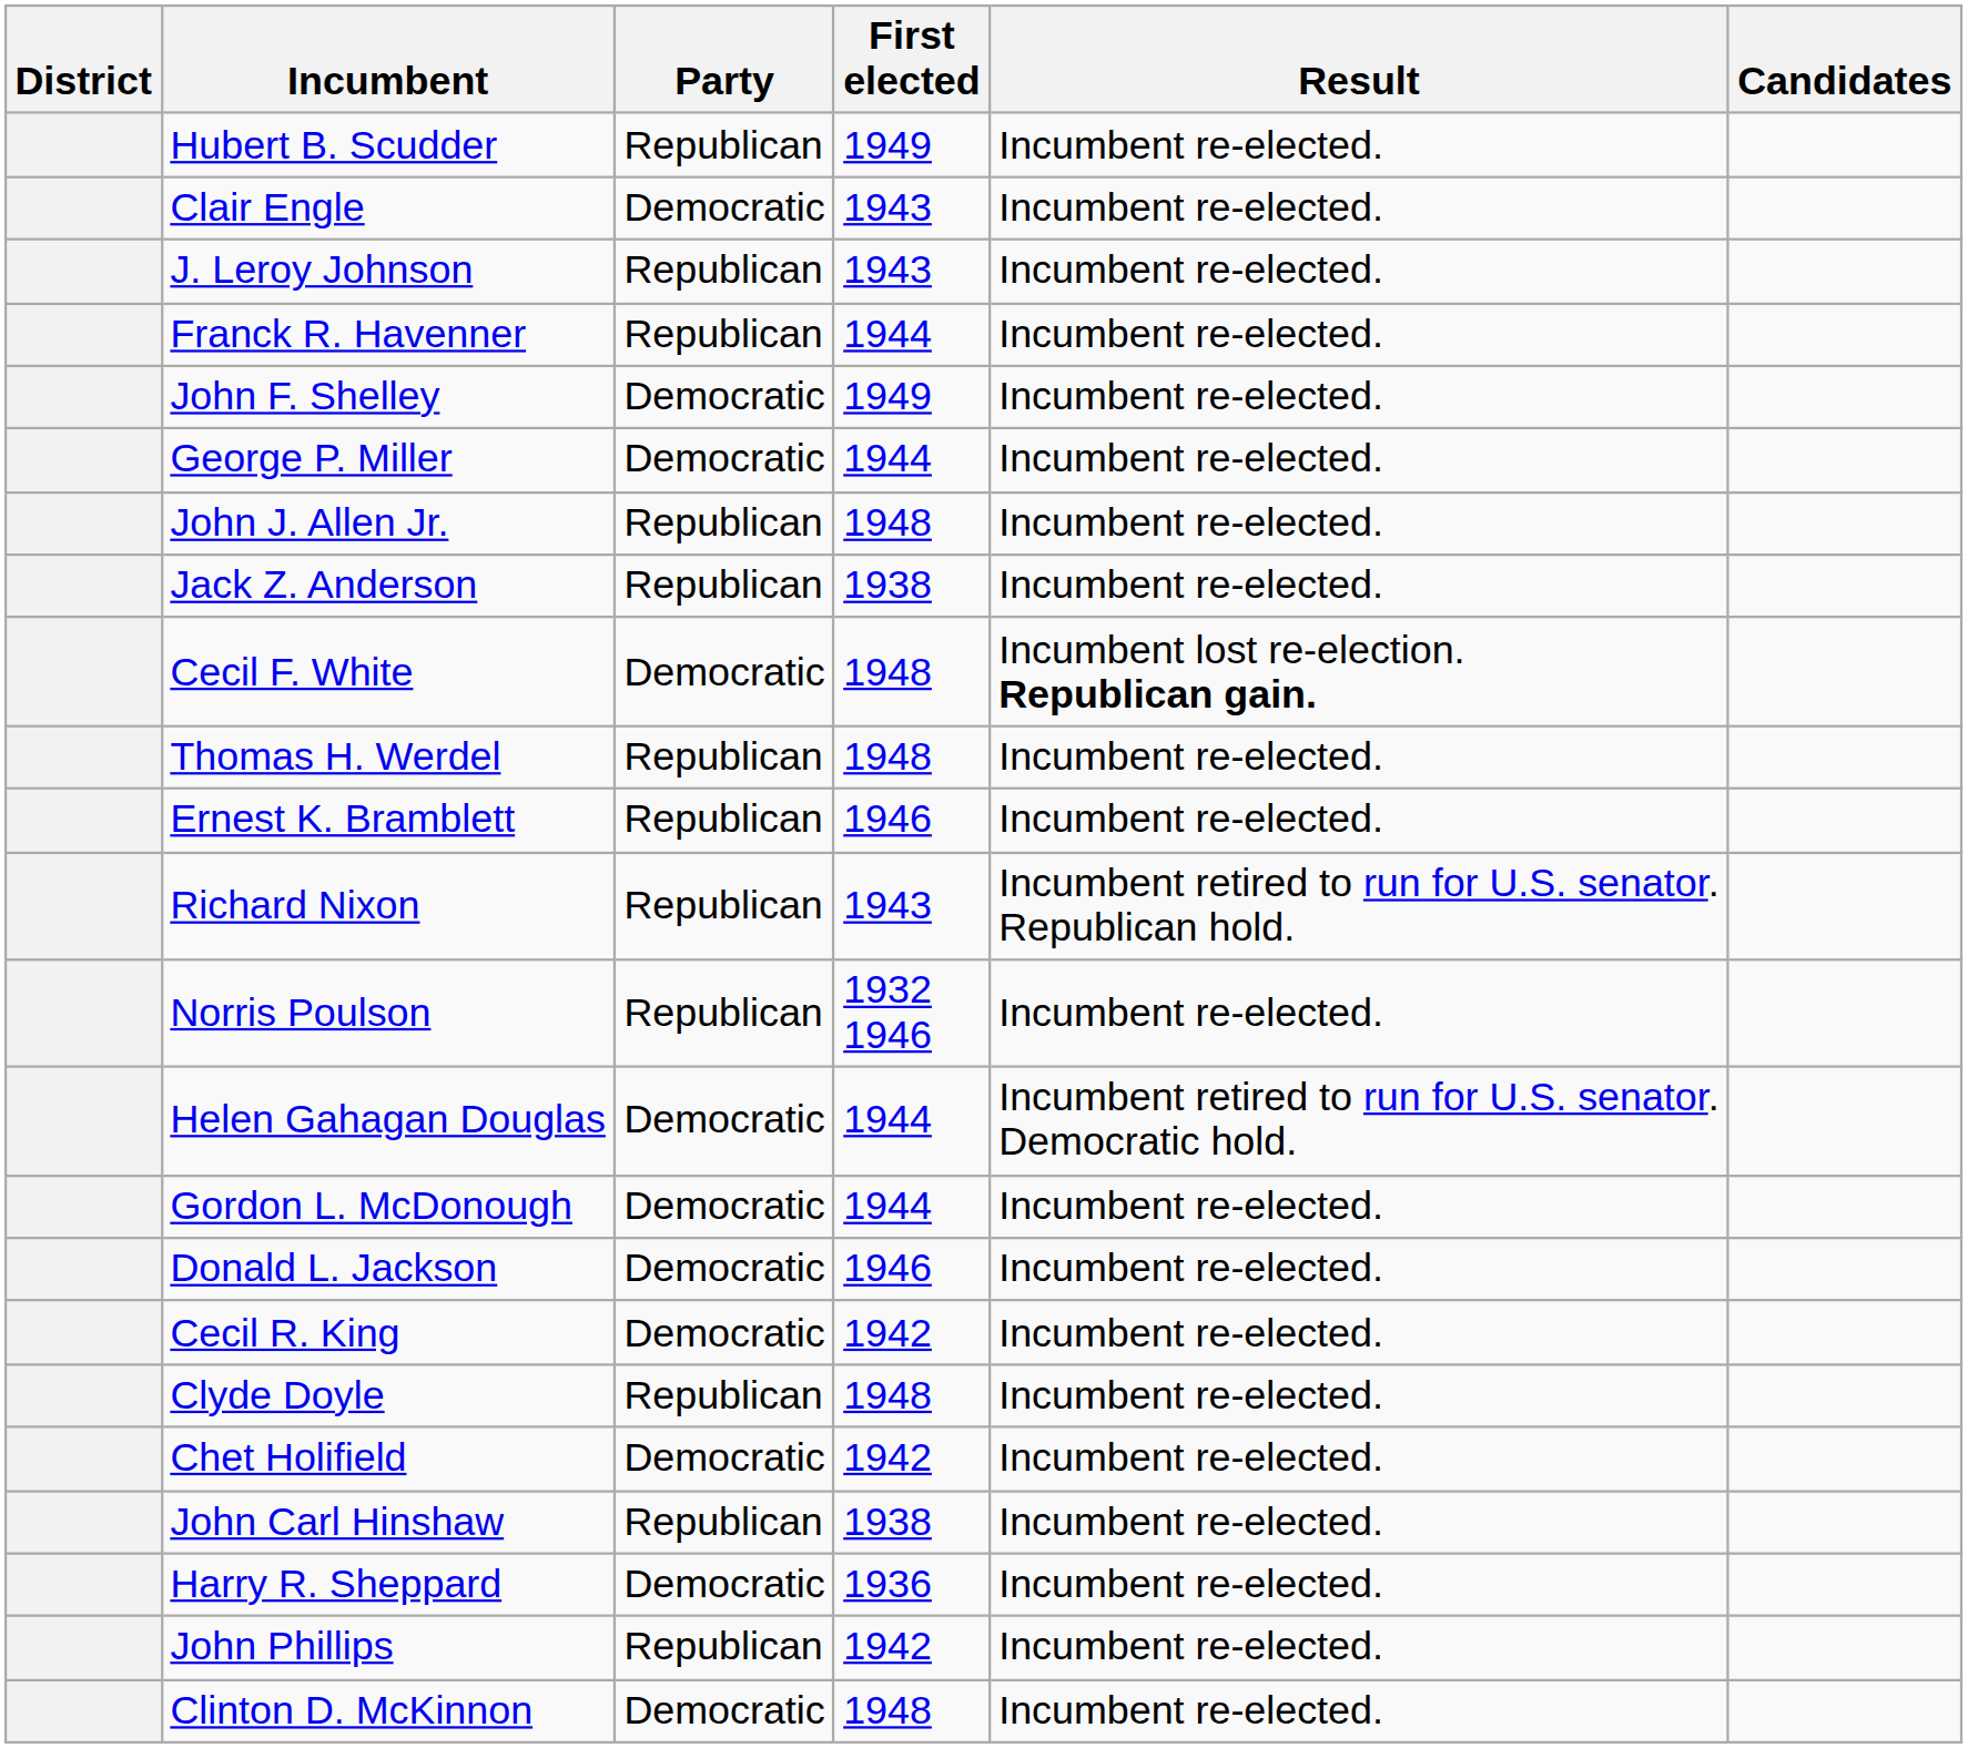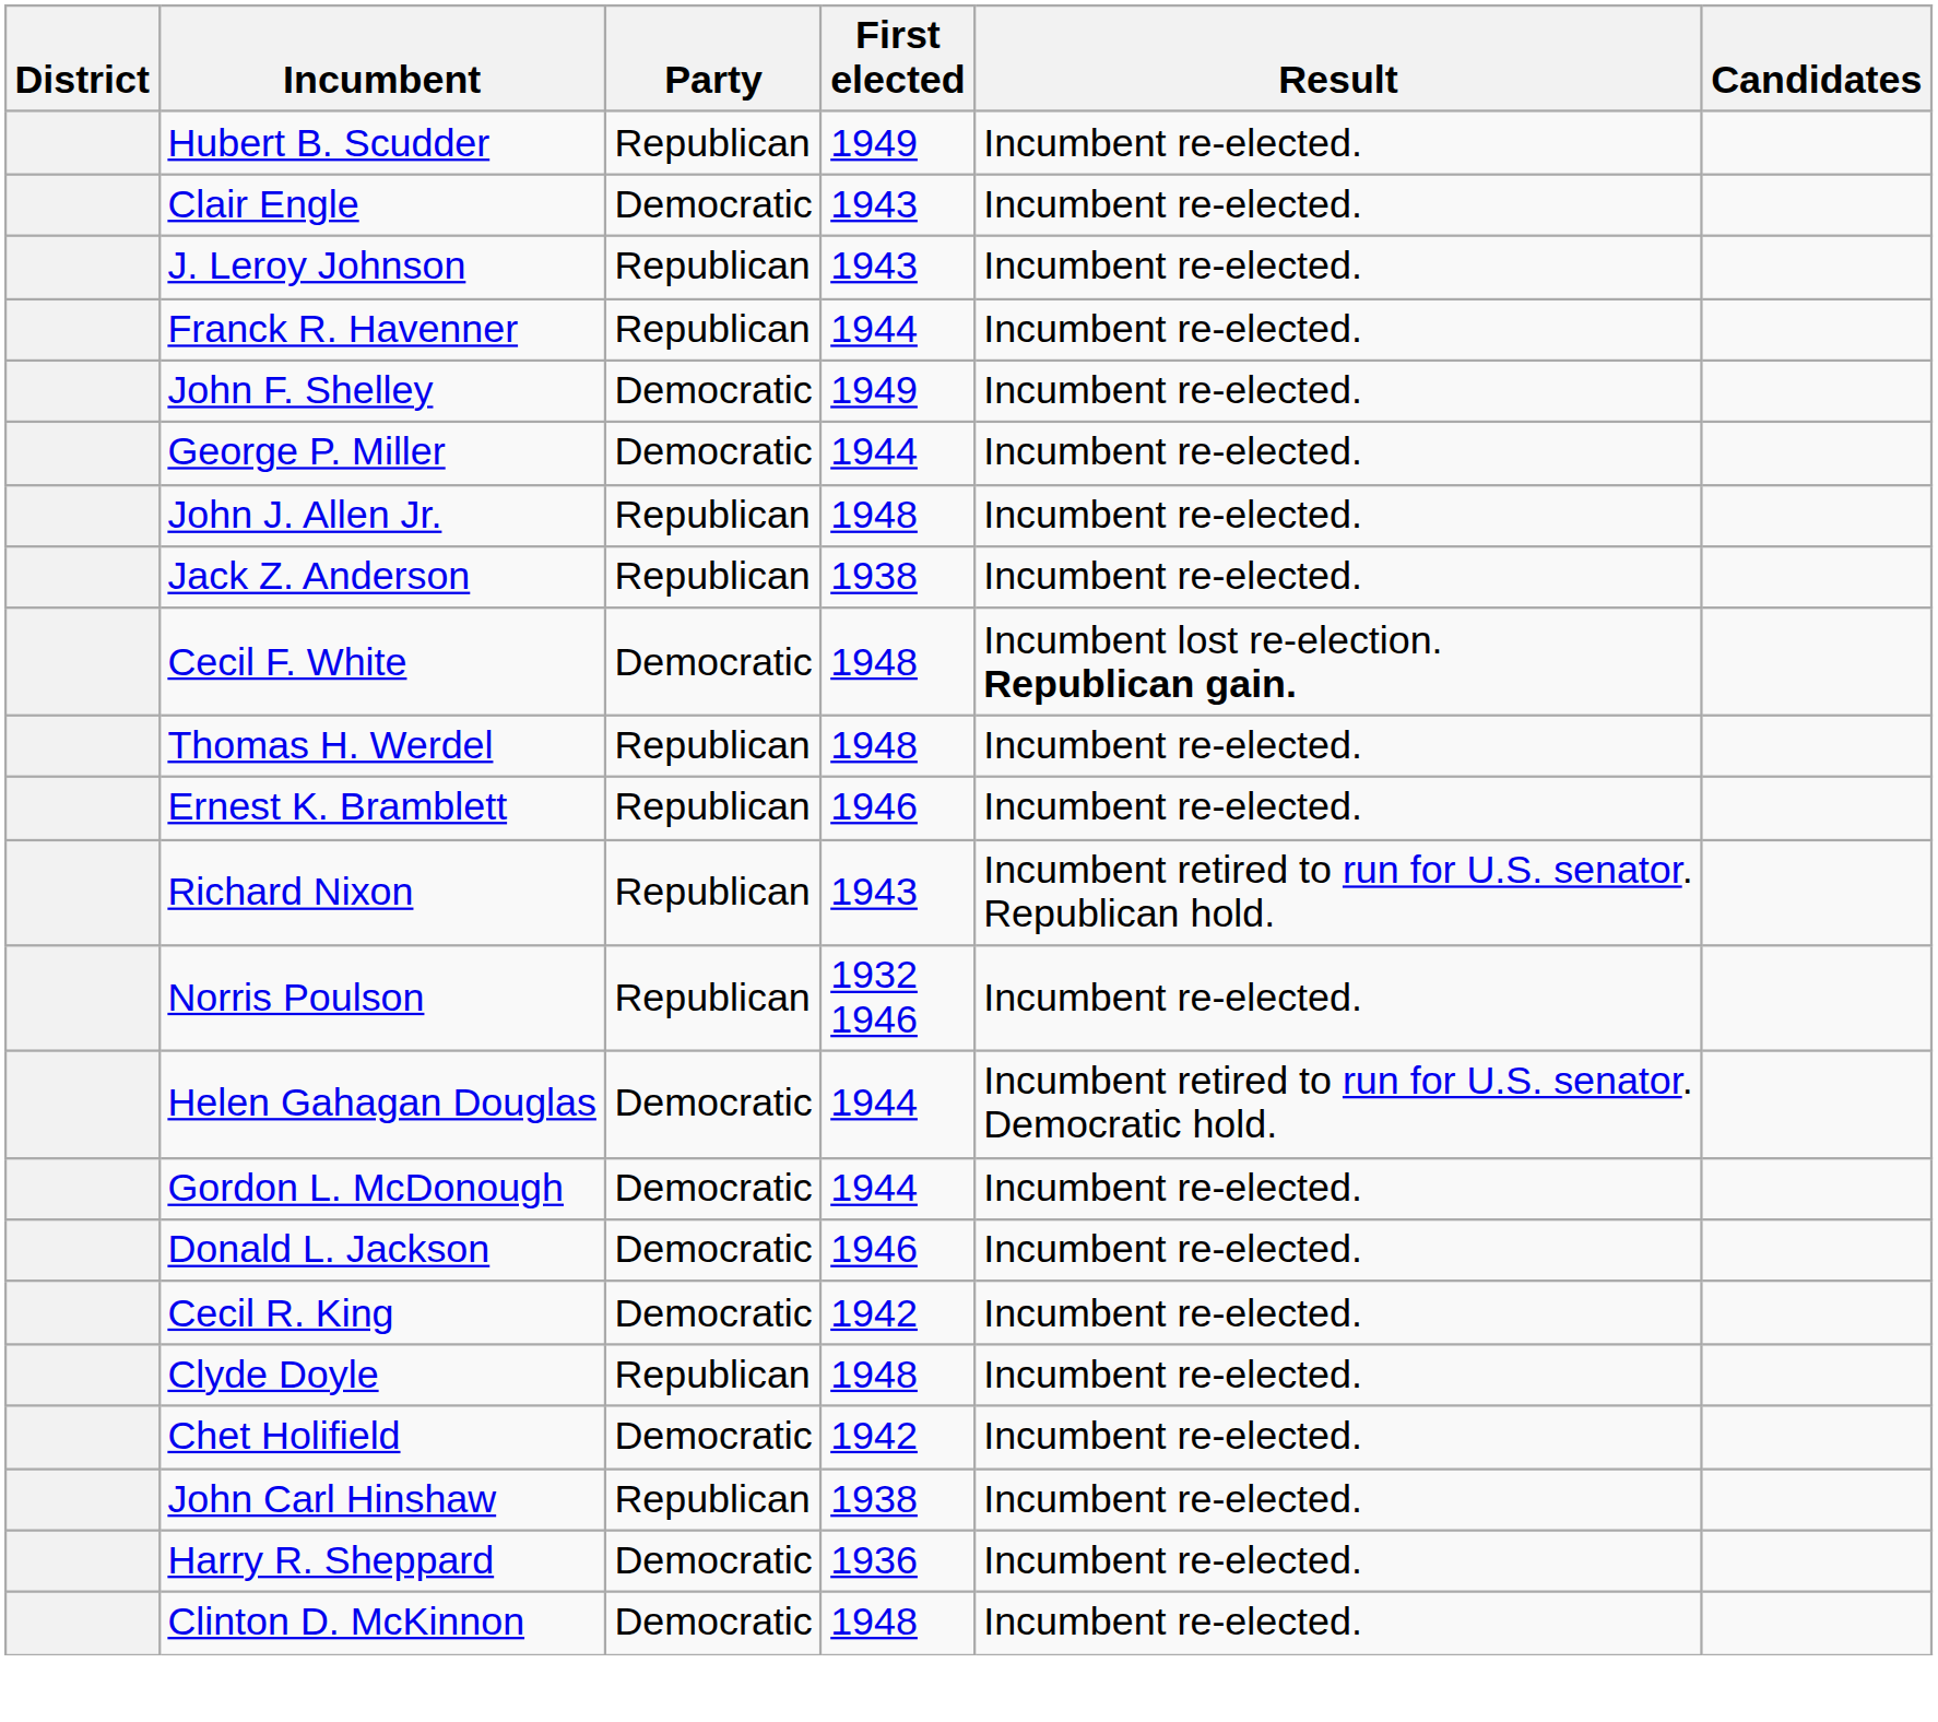- row: John Phillips | Republican | 1942 | Incumbent re-elected.
